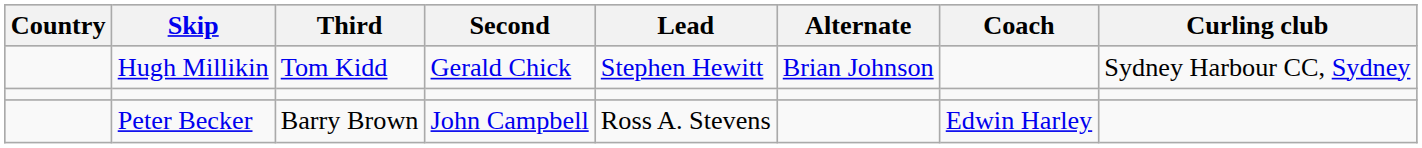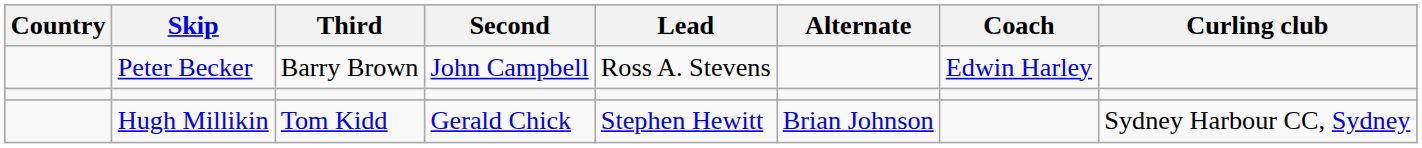rows swapped: Hugh Millikin <-> Peter Becker
